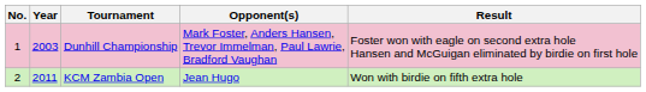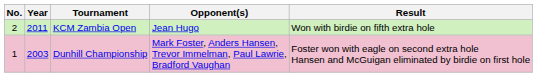rows swapped: Dunhill Championship <-> KCM Zambia Open
